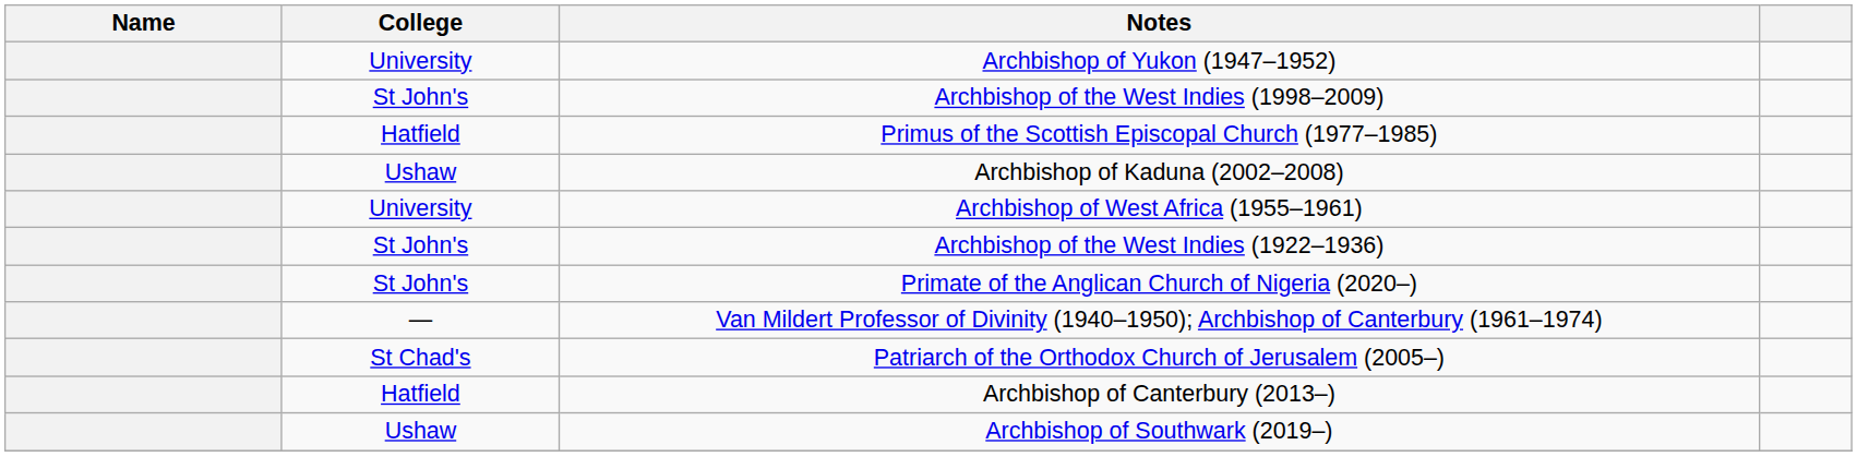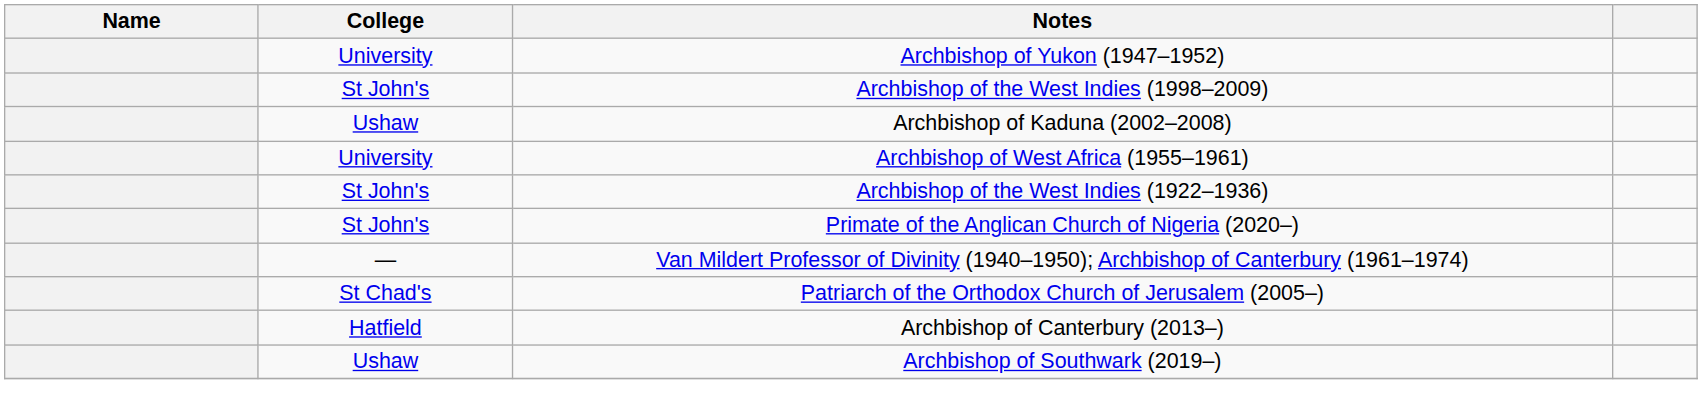- row: Hatfield | Primus of the Scottish Episcopal Church (1977–1985)
